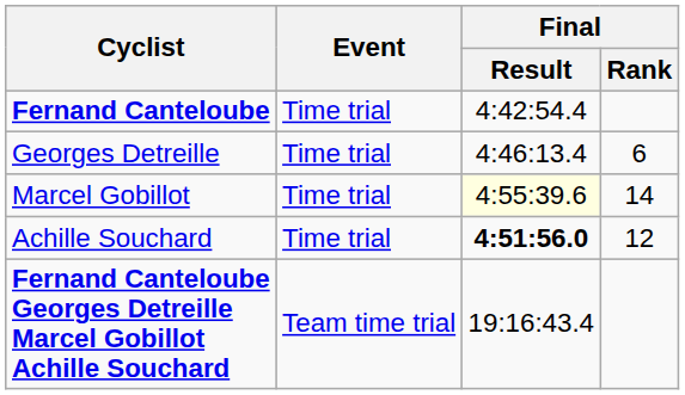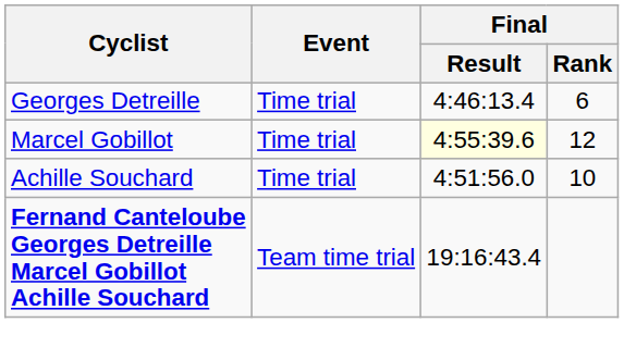- row: Fernand Canteloube | Time trial | 4:42:54.4
Marcel Gobillot | Final / Rank: 14 -> 12
Achille Souchard | Final / Result: bold -> normal
Achille Souchard | Final / Rank: 12 -> 10
